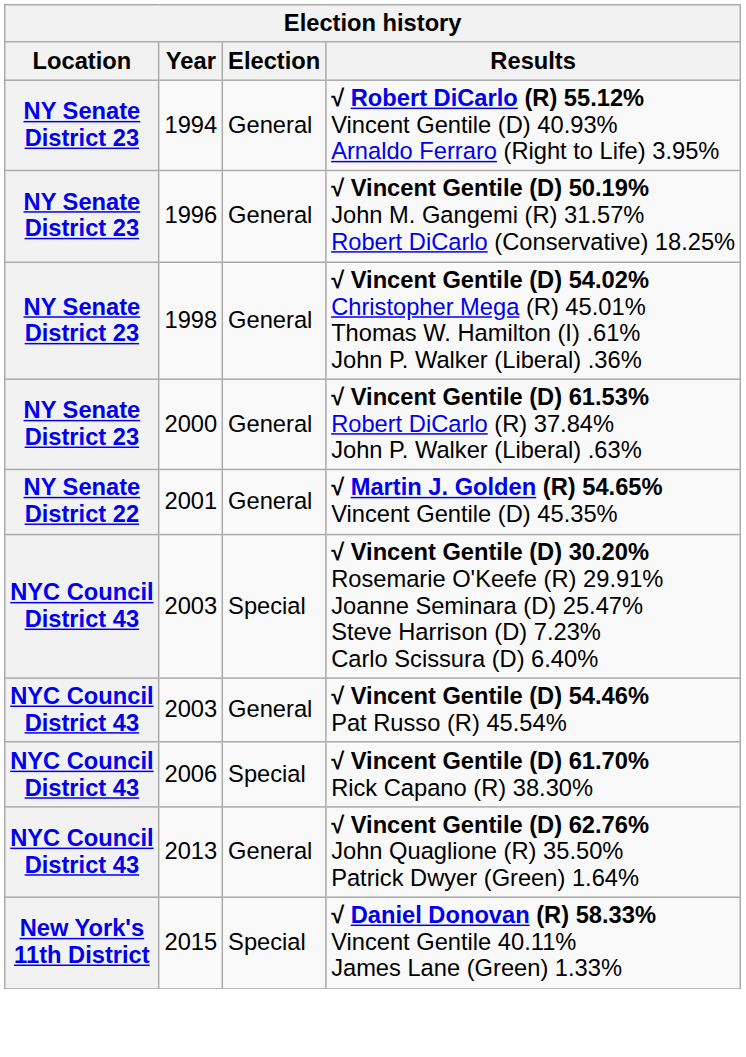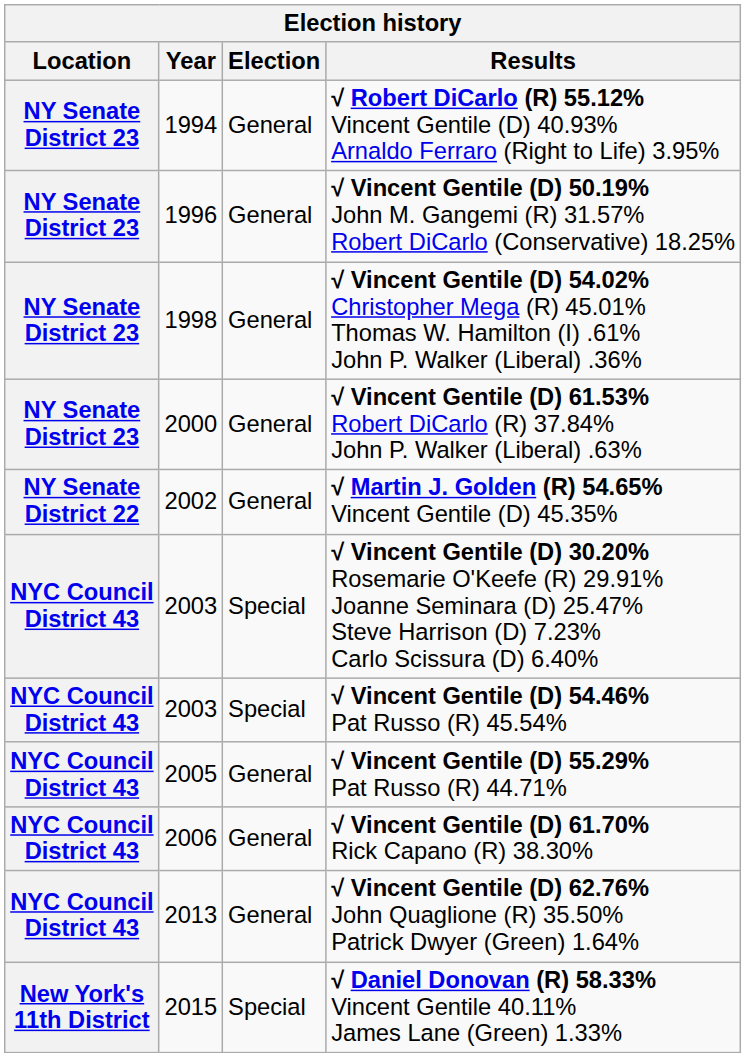√ Martin J. Golden (R) 54.65% Vincent Gentile (D) 45.35% | Year: 2001 -> 2002
√ Vincent Gentile (D) 54.46% Pat Russo (R) 45.54% | Election: General -> Special
+ row: NYC Council District 43 | 2005 | General | √ Vincent Gentile (D) 55.29% Pat Russo (R) 44.71%
√ Vincent Gentile (D) 61.70% Rick Capano (R) 38.30% | Election: Special -> General
